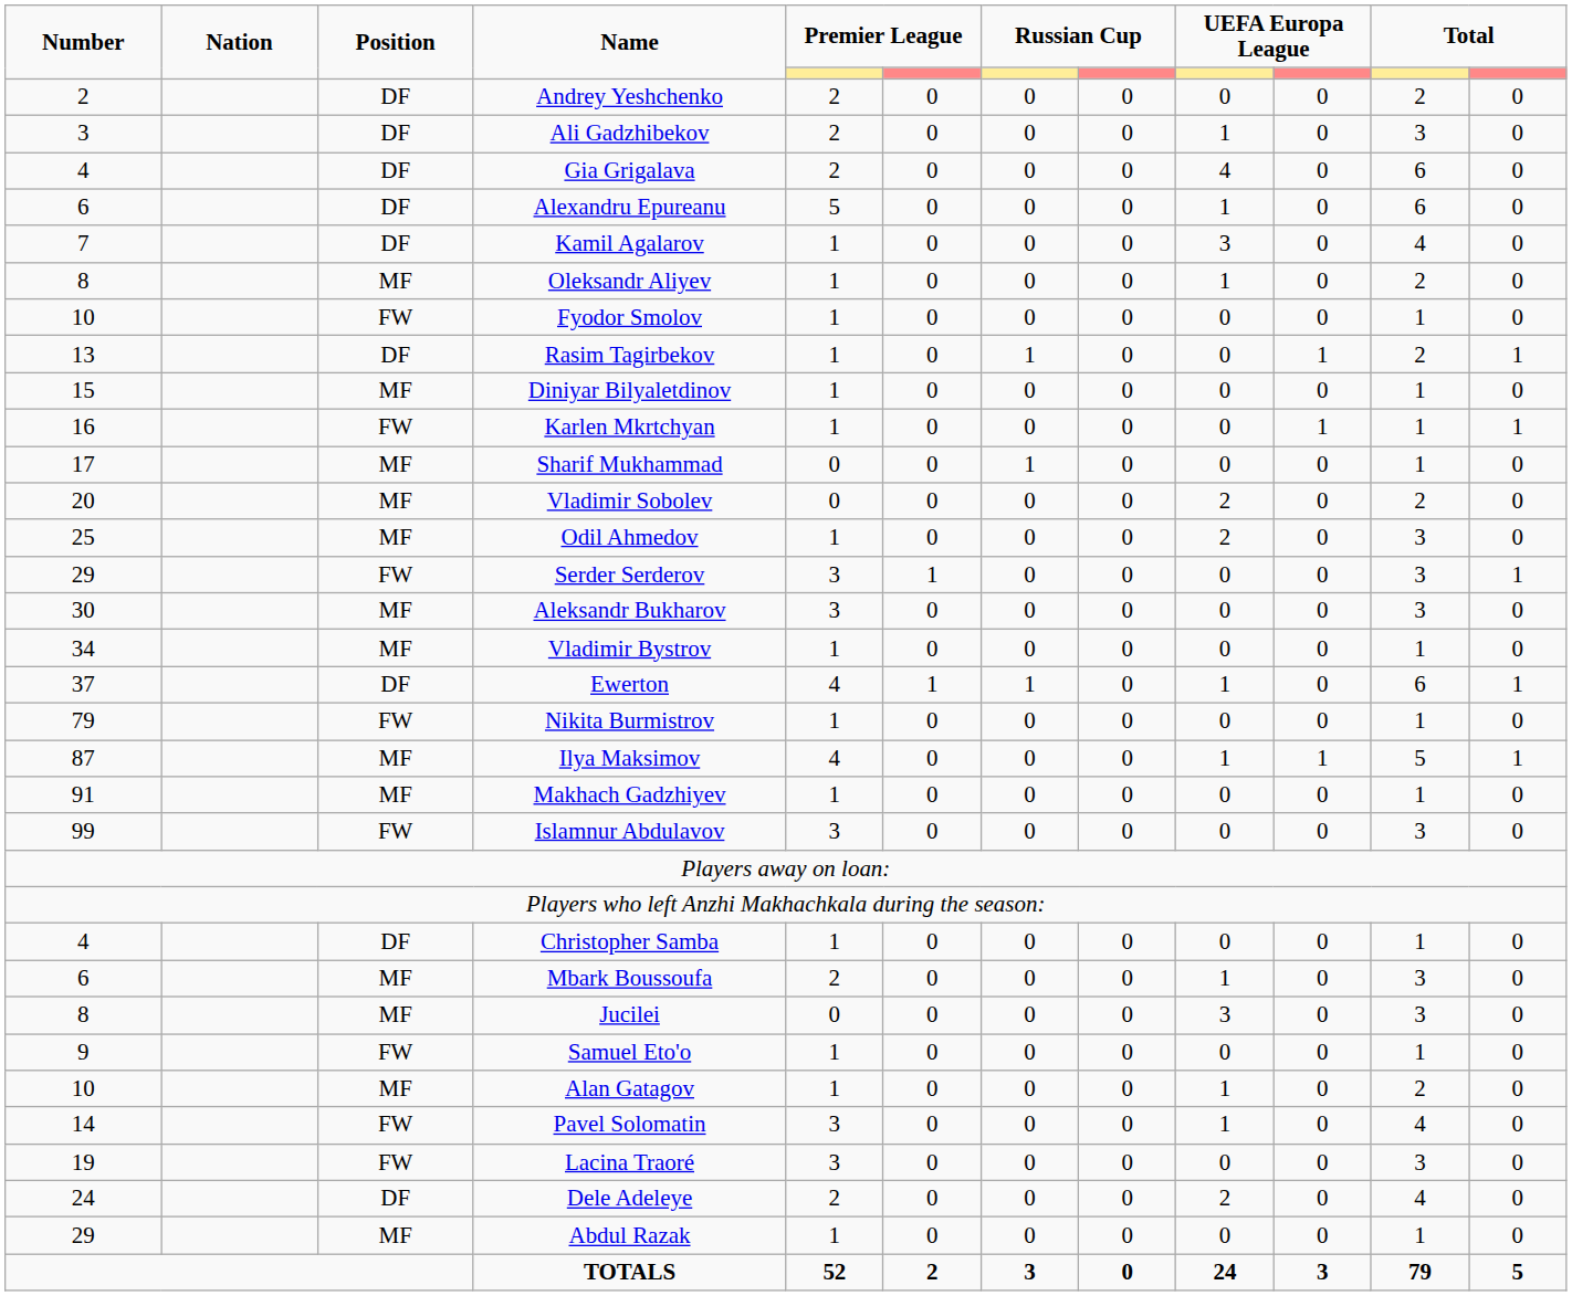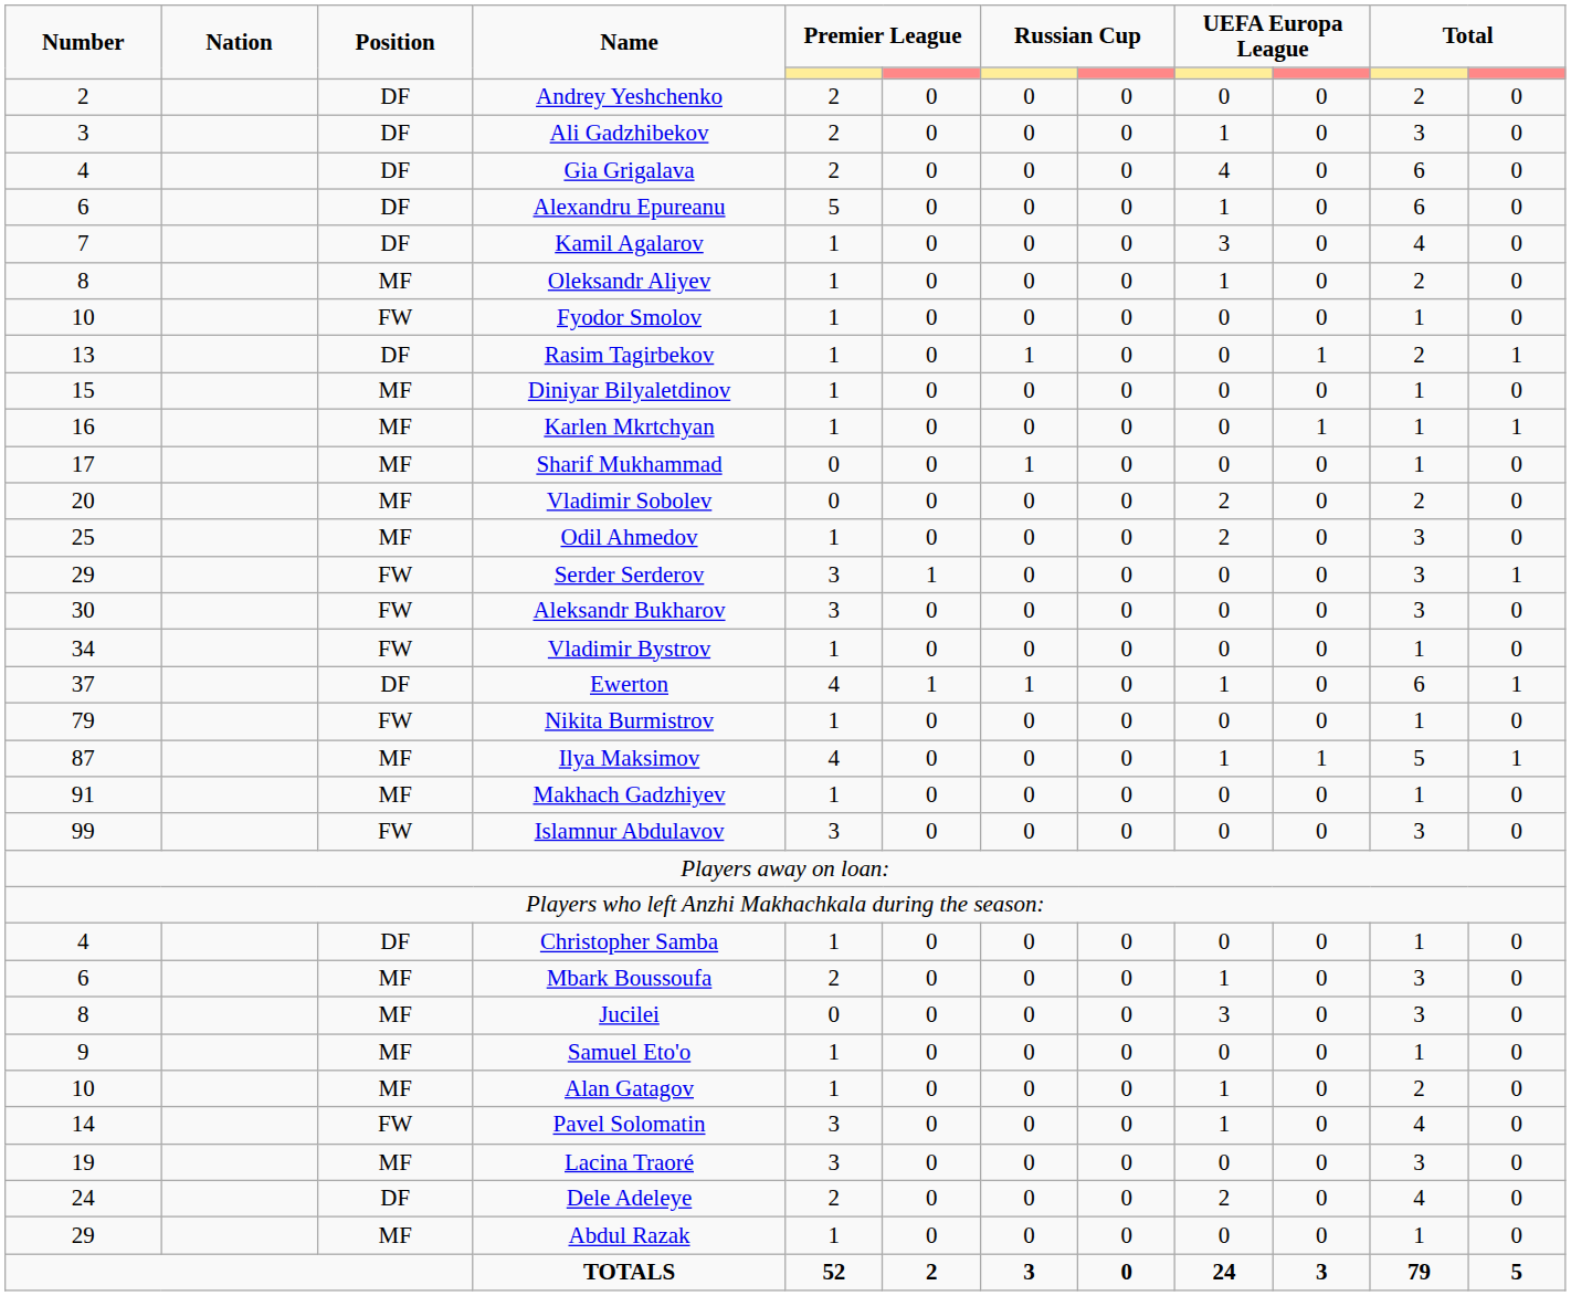Karlen Mkrtchyan | Position: FW -> MF
Aleksandr Bukharov | Position: MF -> FW
Vladimir Bystrov | Position: MF -> FW
Samuel Eto'o | Position: FW -> MF
Lacina Traoré | Position: FW -> MF
